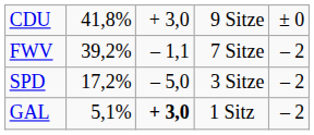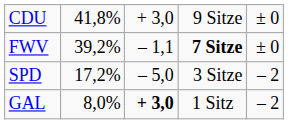FWV | column 4: normal -> bold
FWV | column 5: – 2 -> ± 0
GAL | column 2: 5,1% -> 8,0%
